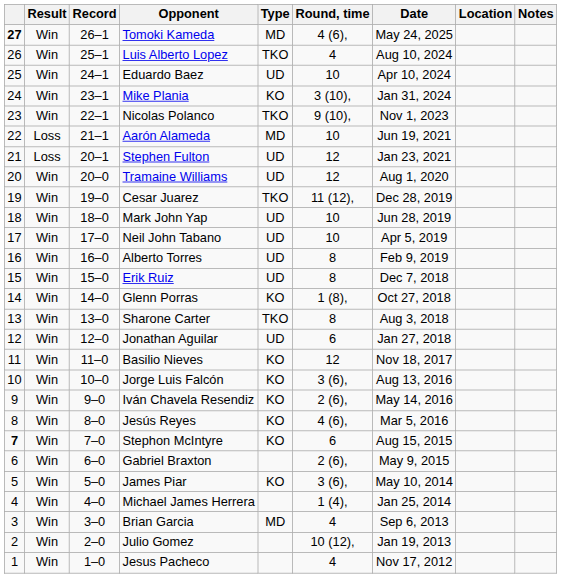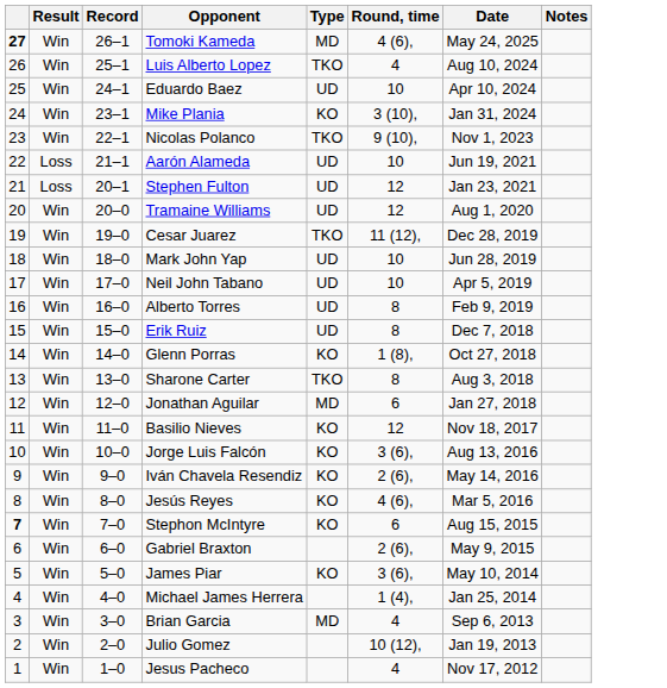- column: Location
Aarón Alameda | Type: MD -> UD
Jonathan Aguilar | Type: UD -> MD
